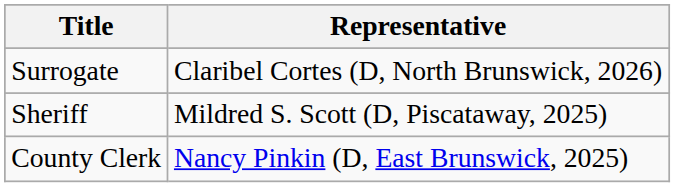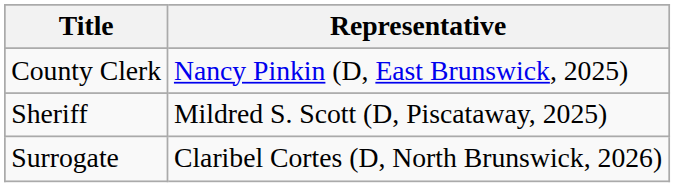rows swapped: County Clerk <-> Surrogate
